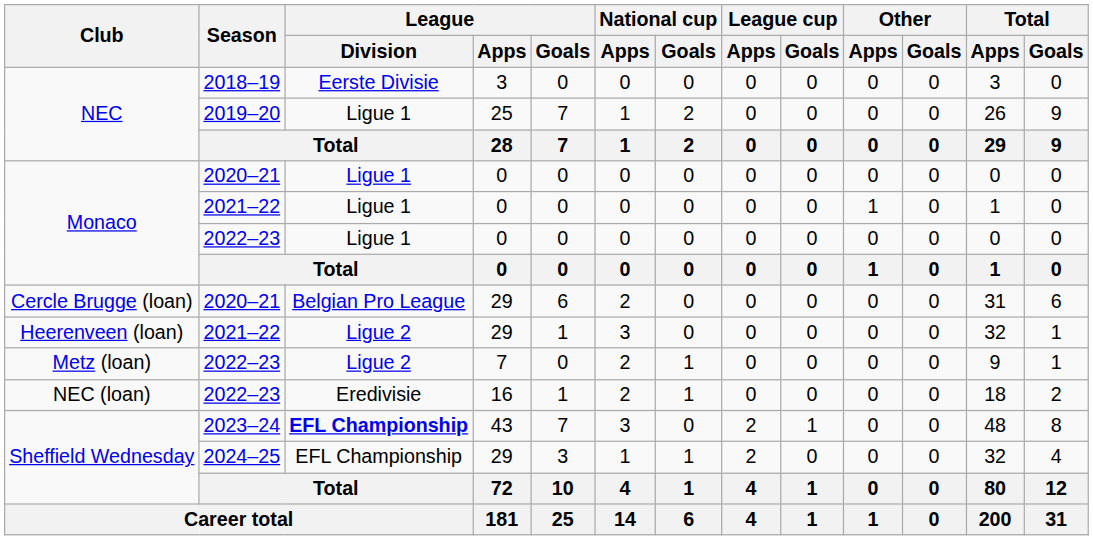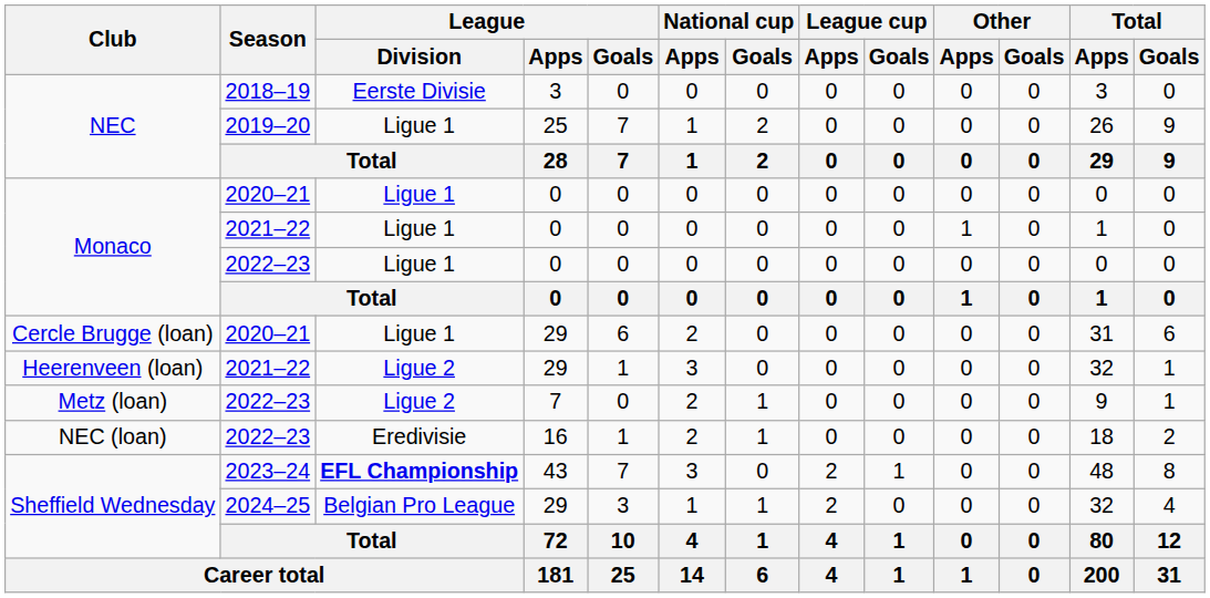Cercle Brugge (loan) | League / Division: Belgian Pro League -> Ligue 1
Sheffield Wednesday / 2024–25 | League / Division: EFL Championship -> Belgian Pro League
